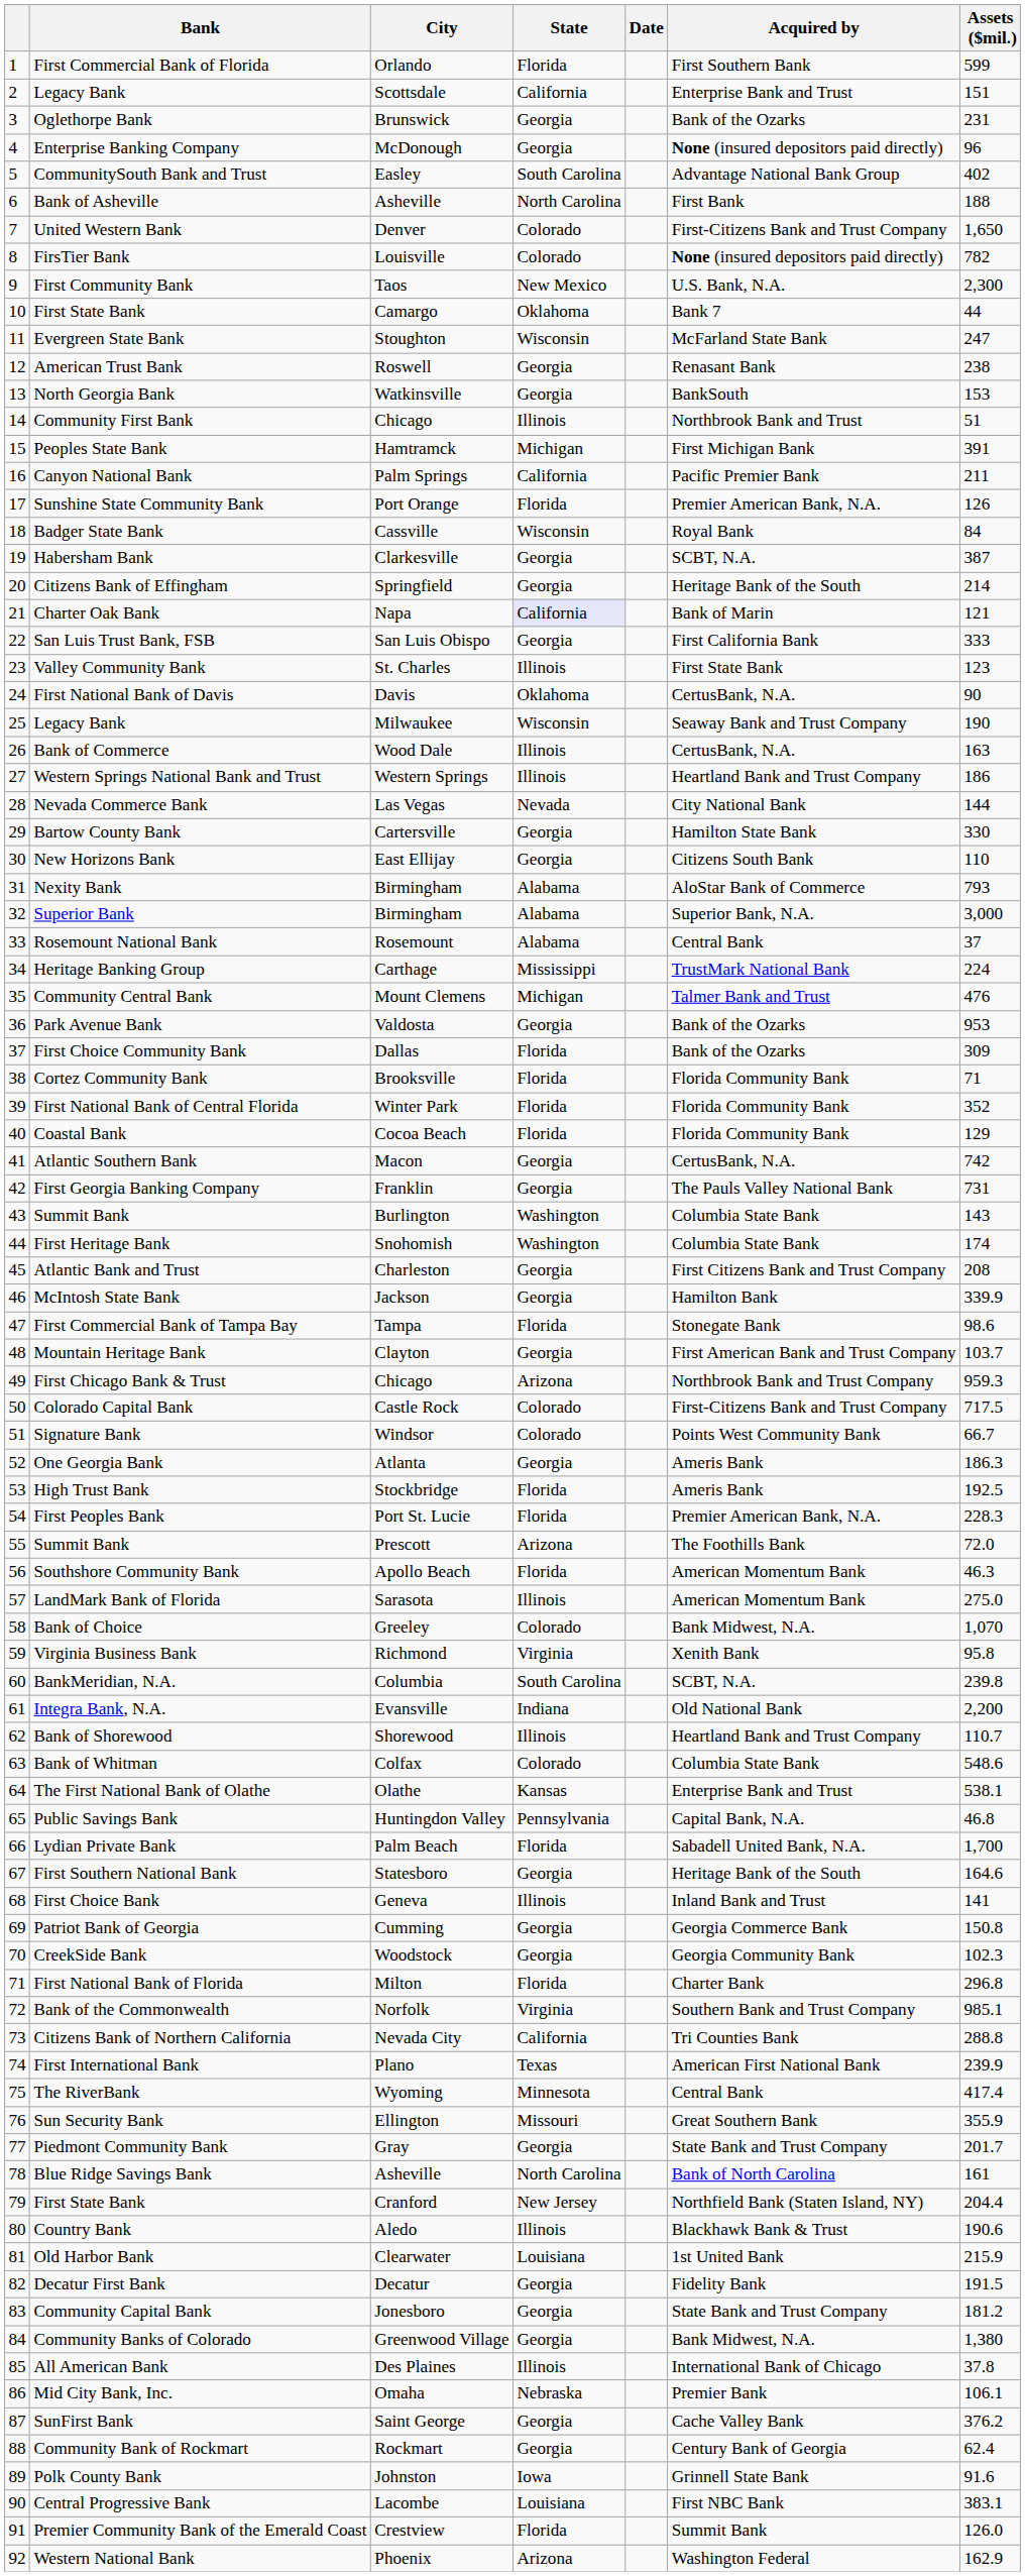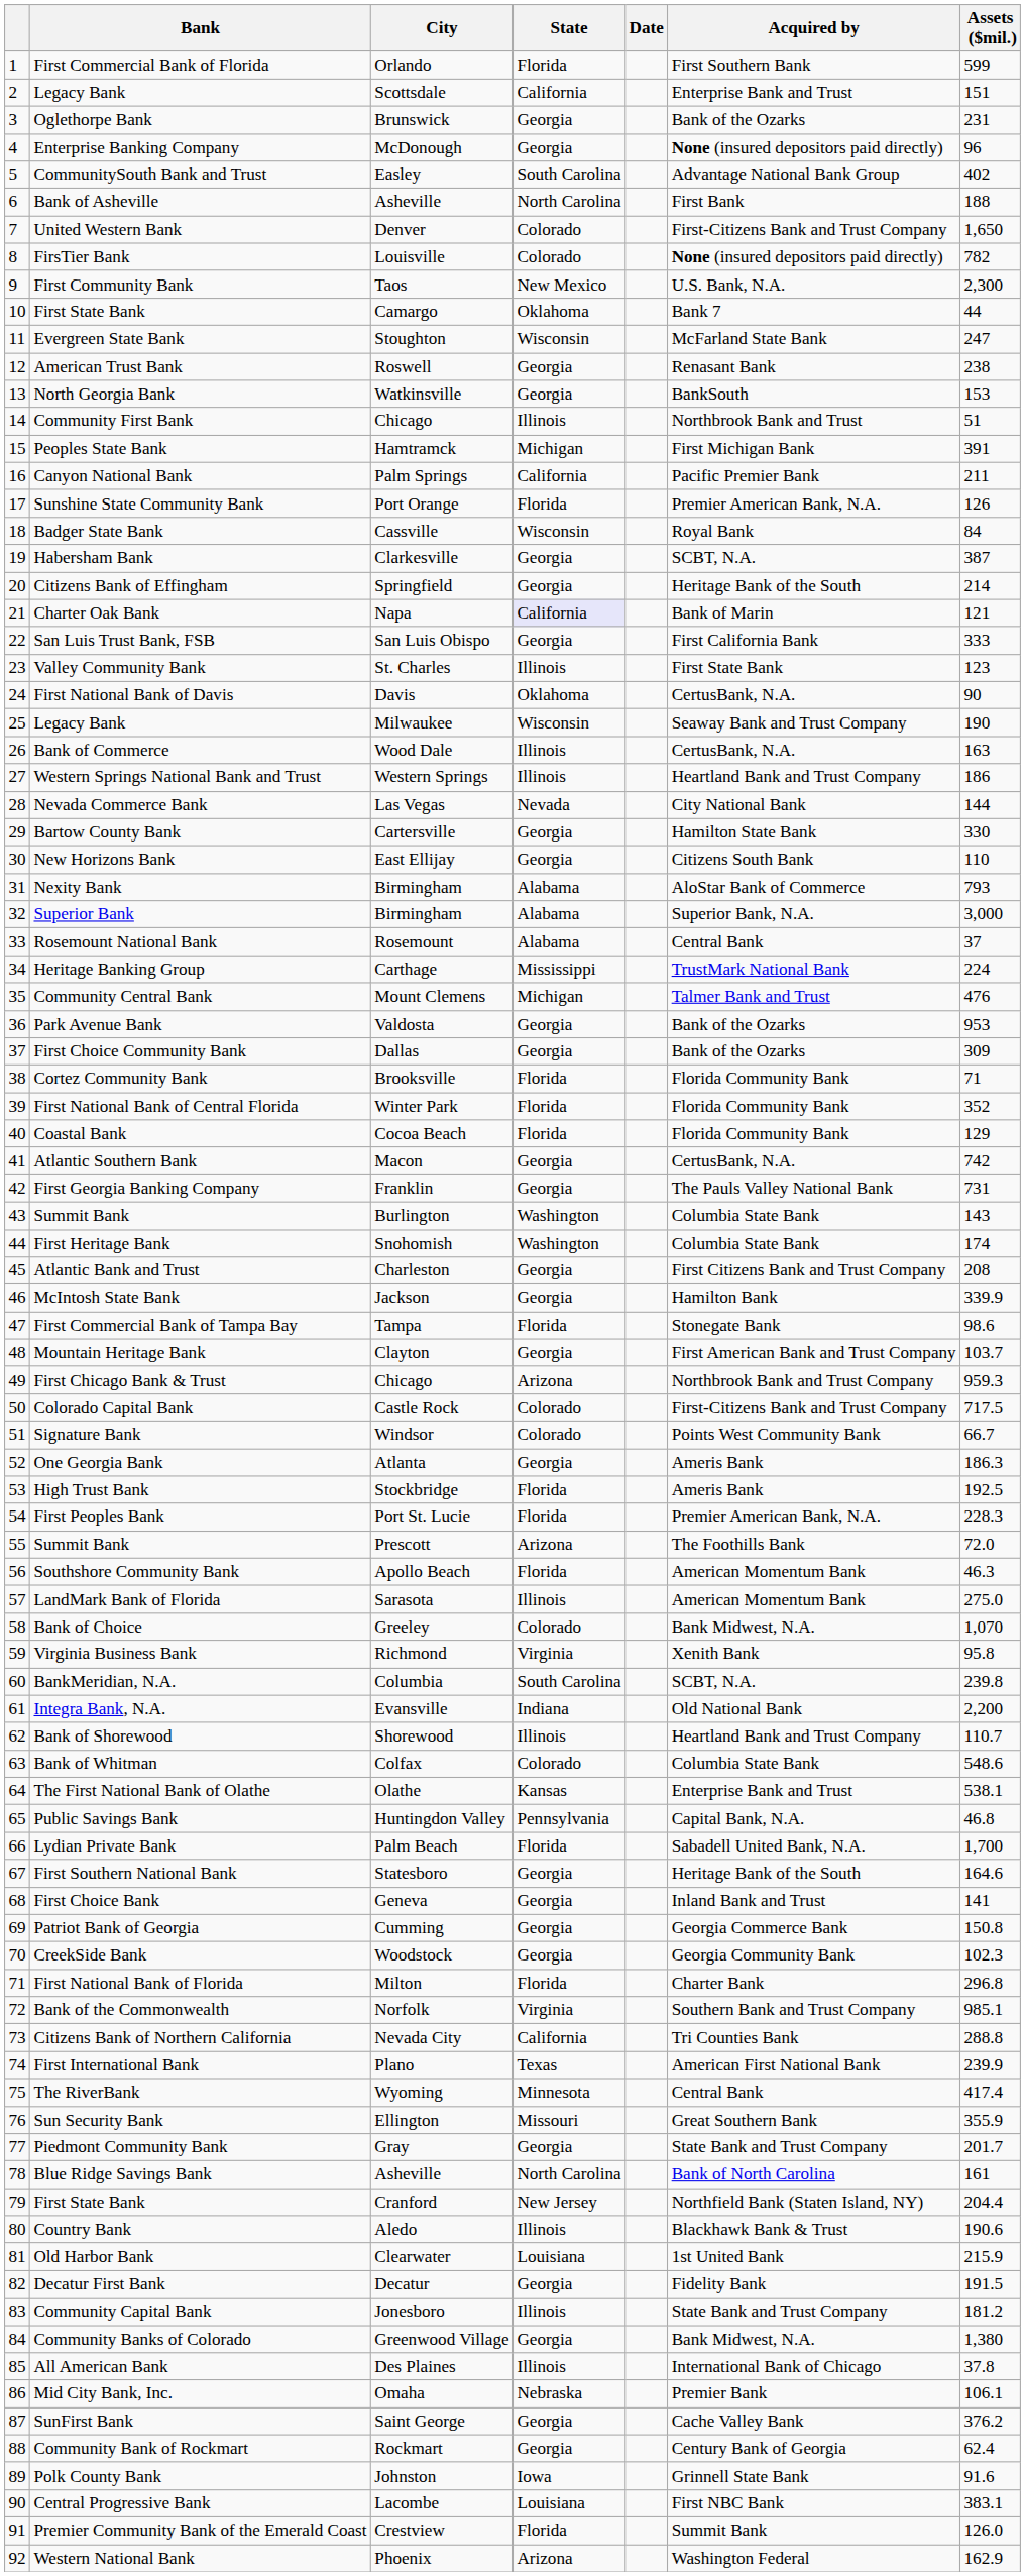First Choice Community Bank | State: Florida -> Georgia
First Choice Bank | State: Illinois -> Georgia
Community Capital Bank | State: Georgia -> Illinois
